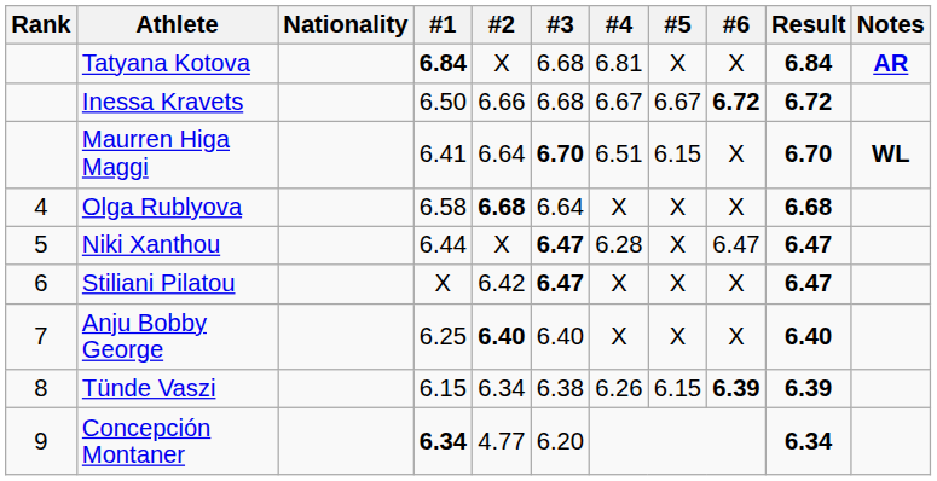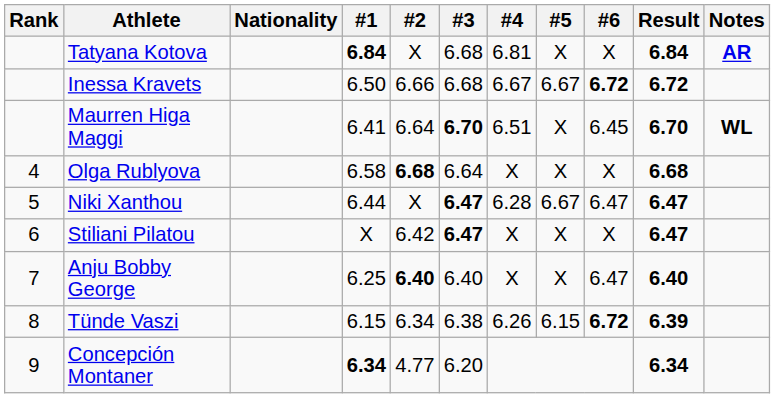Maurren Higa Maggi | #5: 6.15 -> X
Maurren Higa Maggi | #6: X -> 6.45
Niki Xanthou | #5: X -> 6.67
Anju Bobby George | #6: X -> 6.47
Tünde Vaszi | #6: 6.39 -> 6.72
